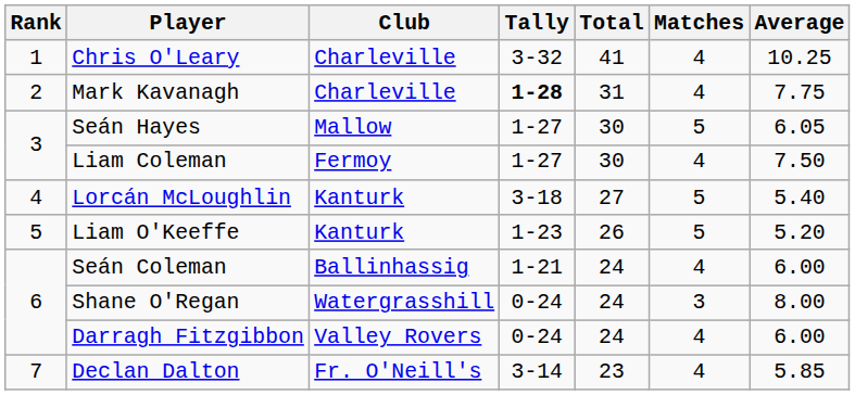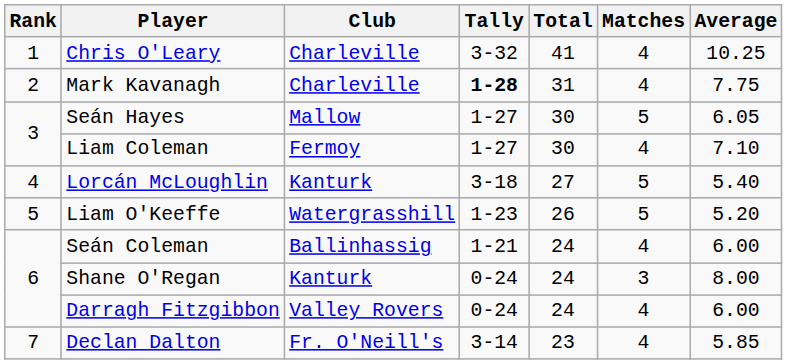Liam Coleman | Average: 7.50 -> 7.10
Liam O'Keeffe | Club: Kanturk -> Watergrasshill
Shane O'Regan | Club: Watergrasshill -> Kanturk
